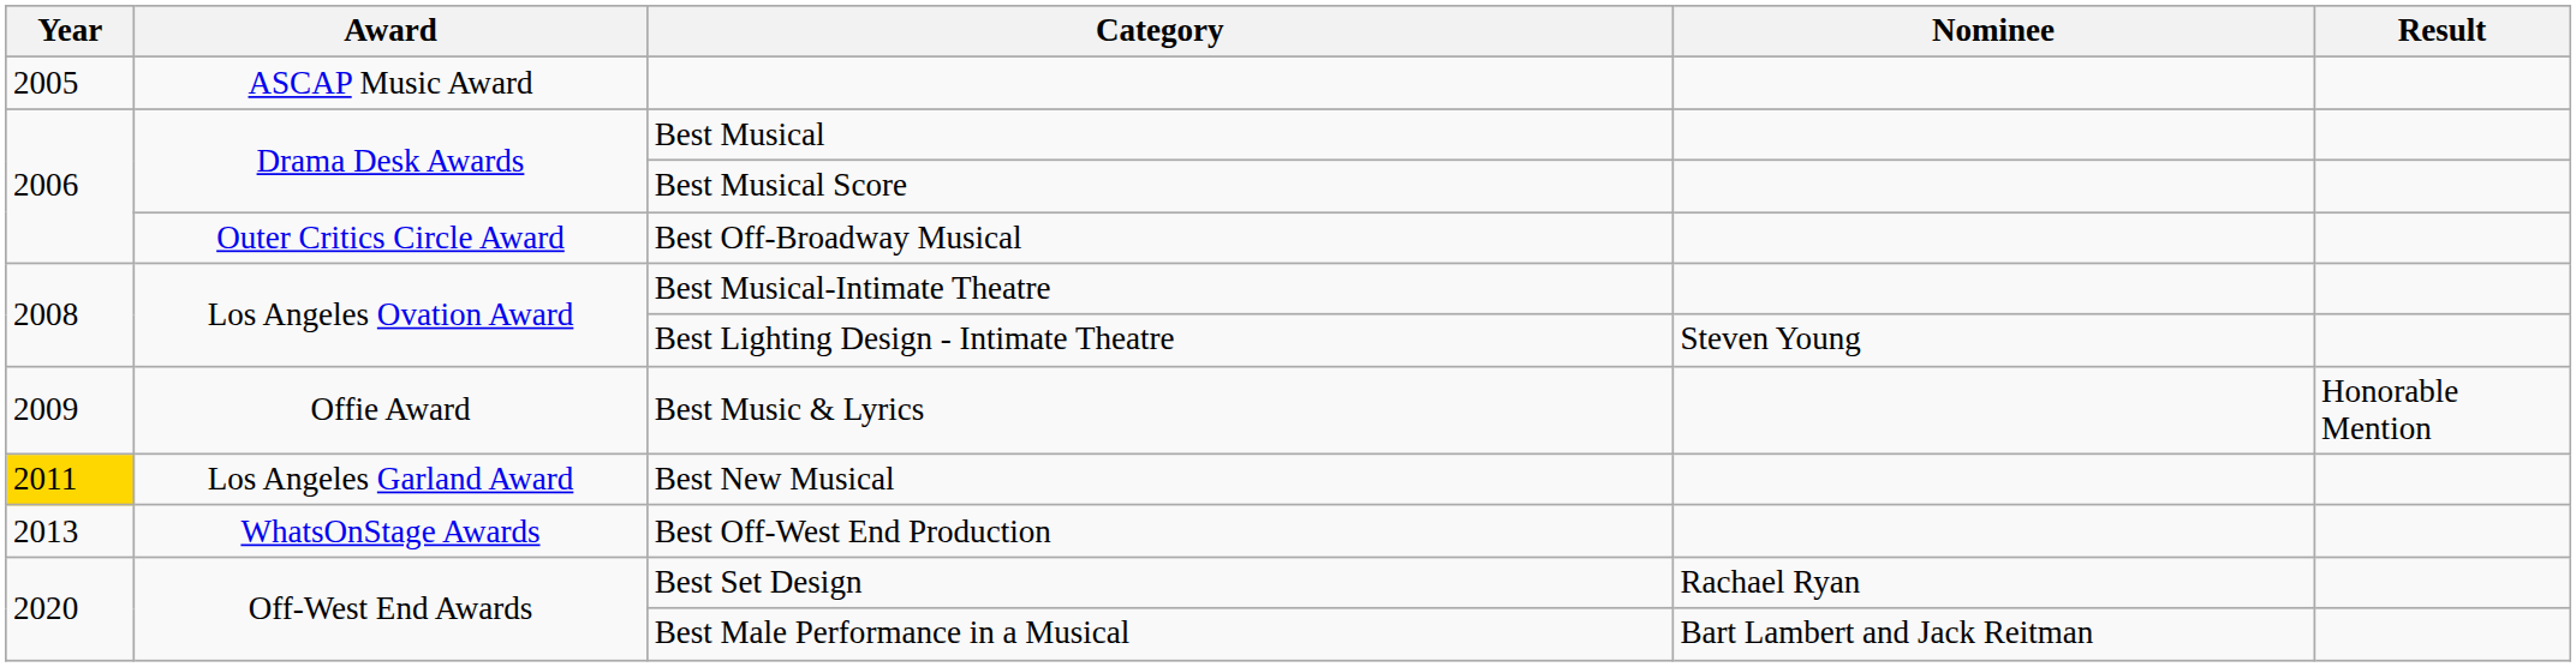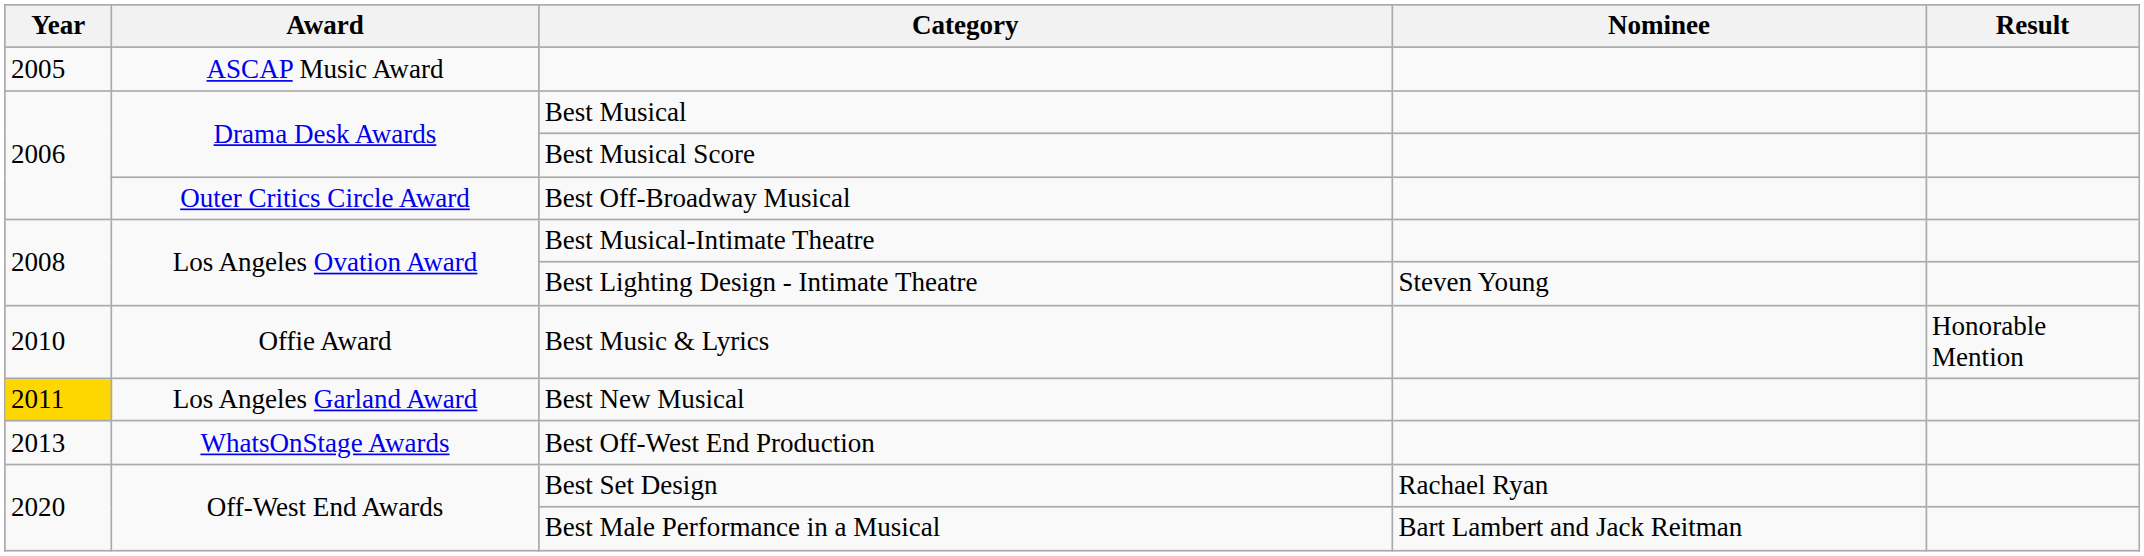Best Music & Lyrics | Year: 2009 -> 2010
